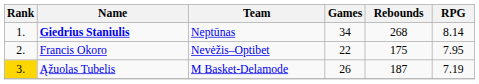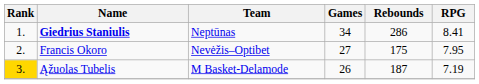Giedrius Staniulis | Rebounds: 268 -> 286
Giedrius Staniulis | RPG: 8.14 -> 8.41
Francis Okoro | Games: 22 -> 27
